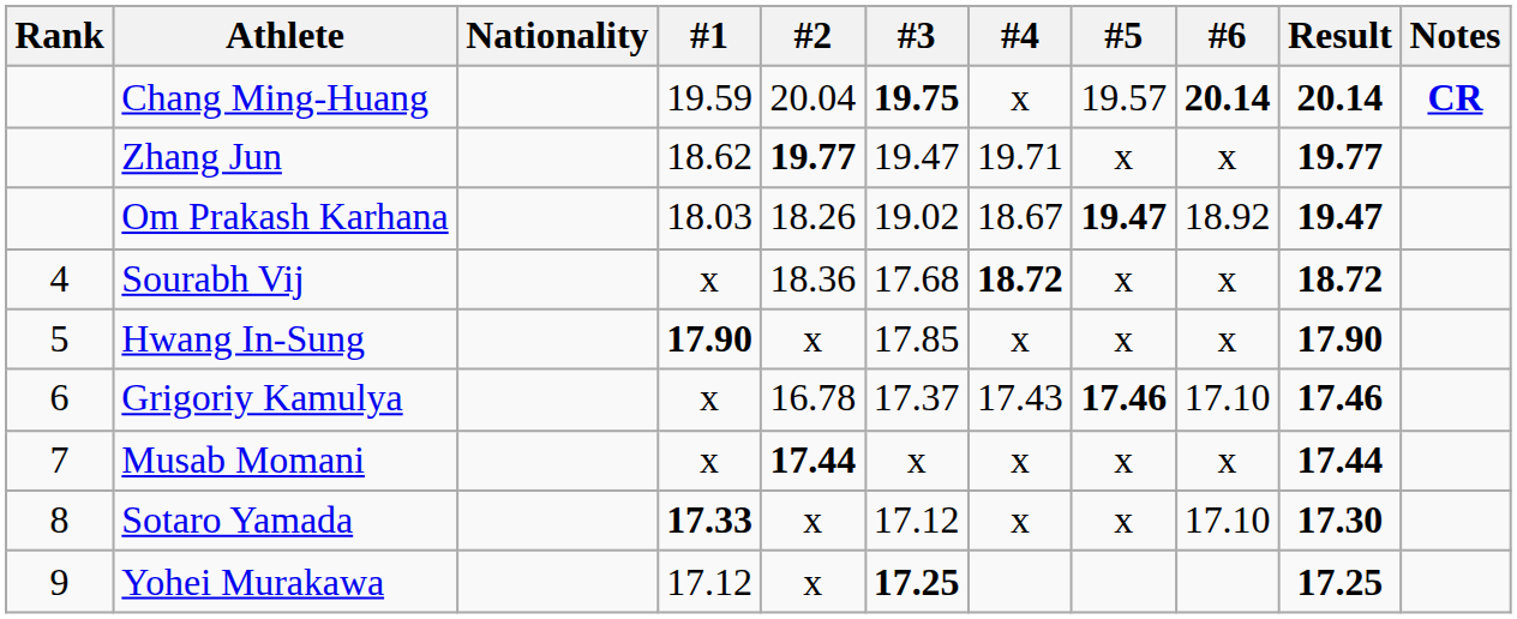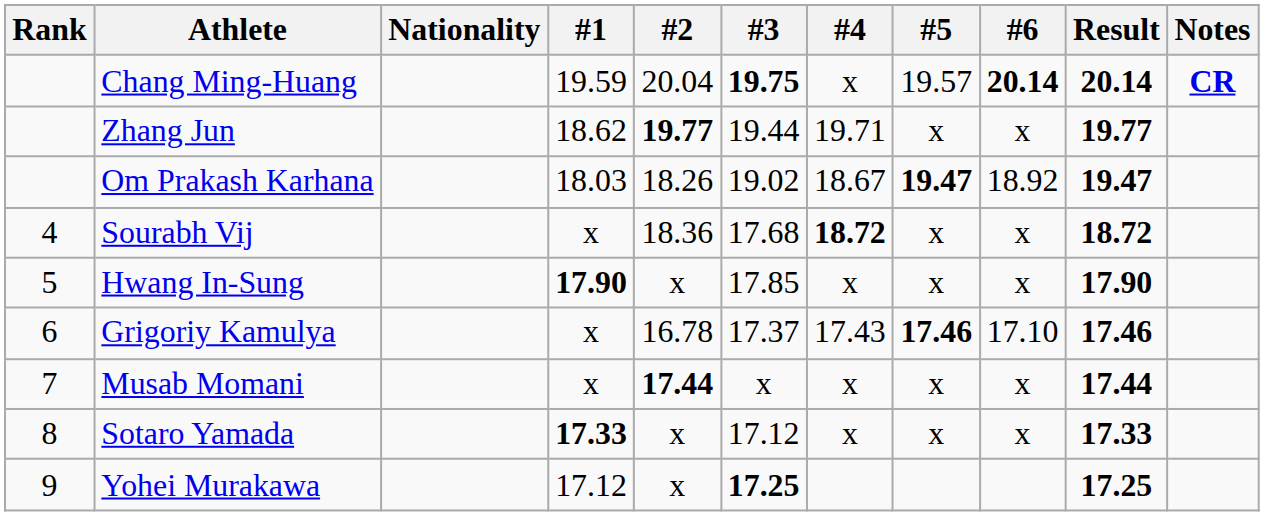Zhang Jun | #3: 19.47 -> 19.44
Sotaro Yamada | #6: 17.10 -> x
Sotaro Yamada | Result: 17.30 -> 17.33
